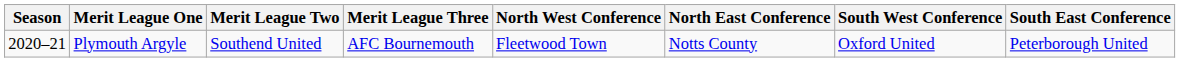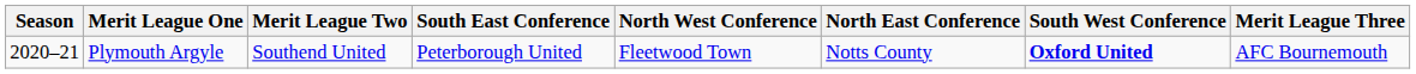columns swapped: Merit League Three <-> South East Conference
Plymouth Argyle | South West Conference: normal -> bold
